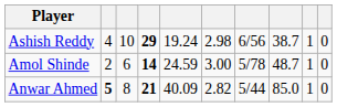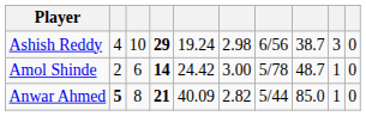Ashish Reddy | column 9: 1 -> 3
Amol Shinde | column 5: 24.59 -> 24.42
